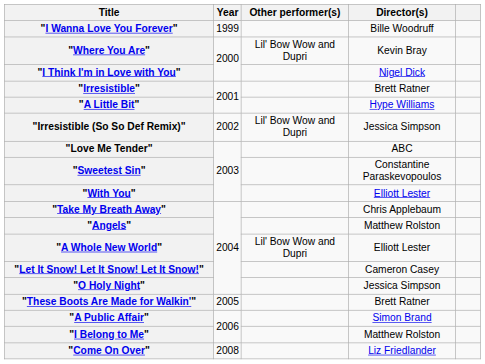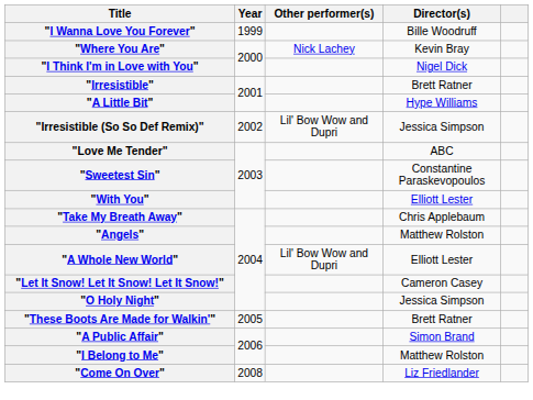"Where You Are" | Other performer(s): Lil' Bow Wow and Dupri -> Nick Lachey
